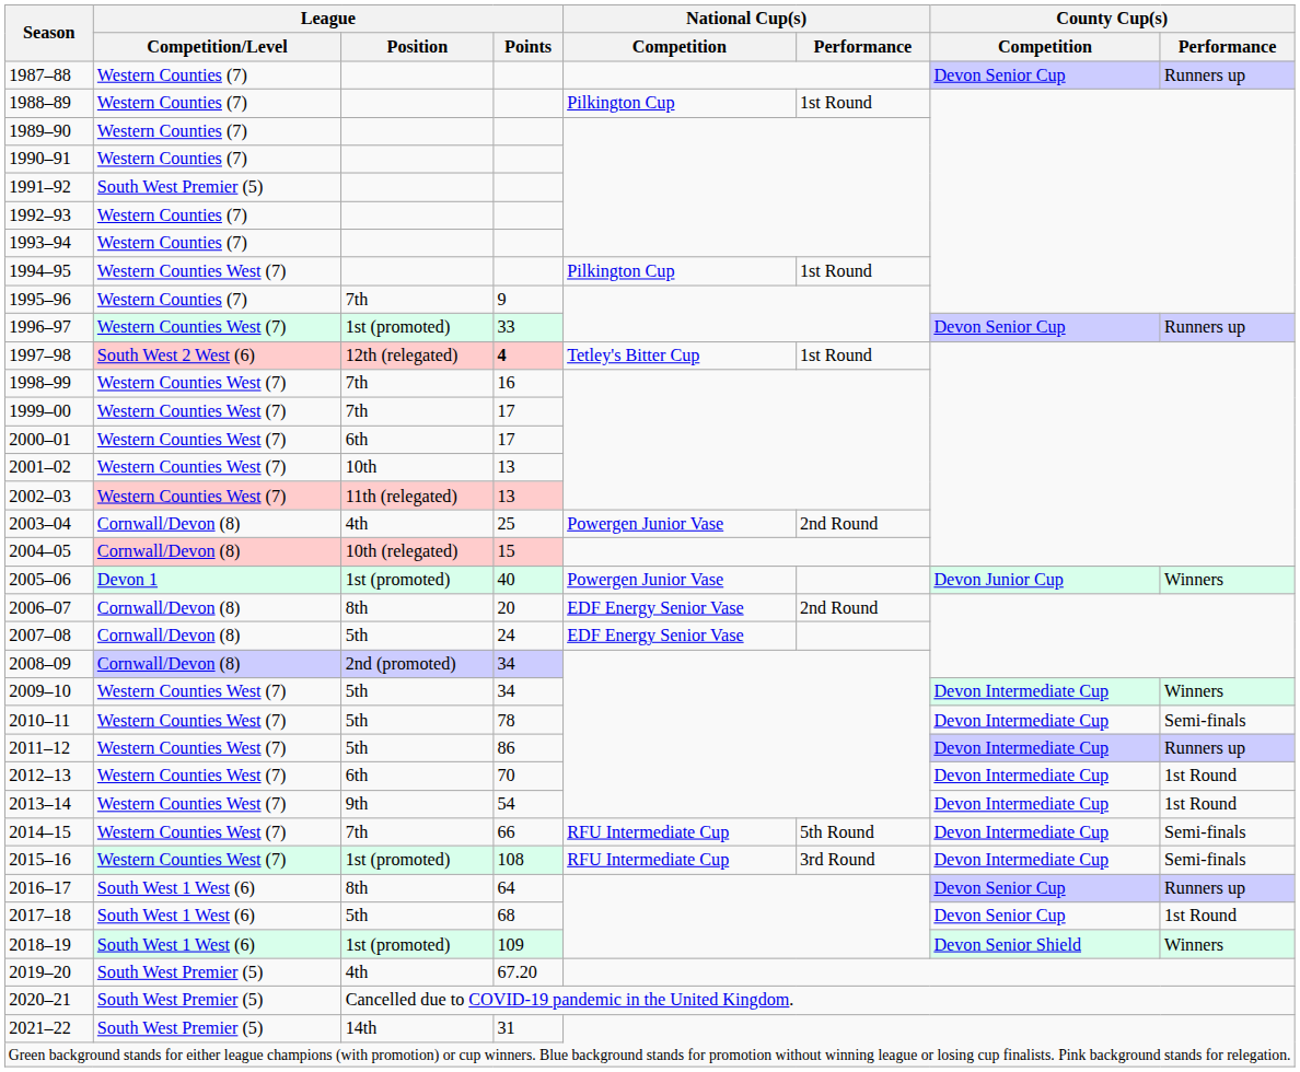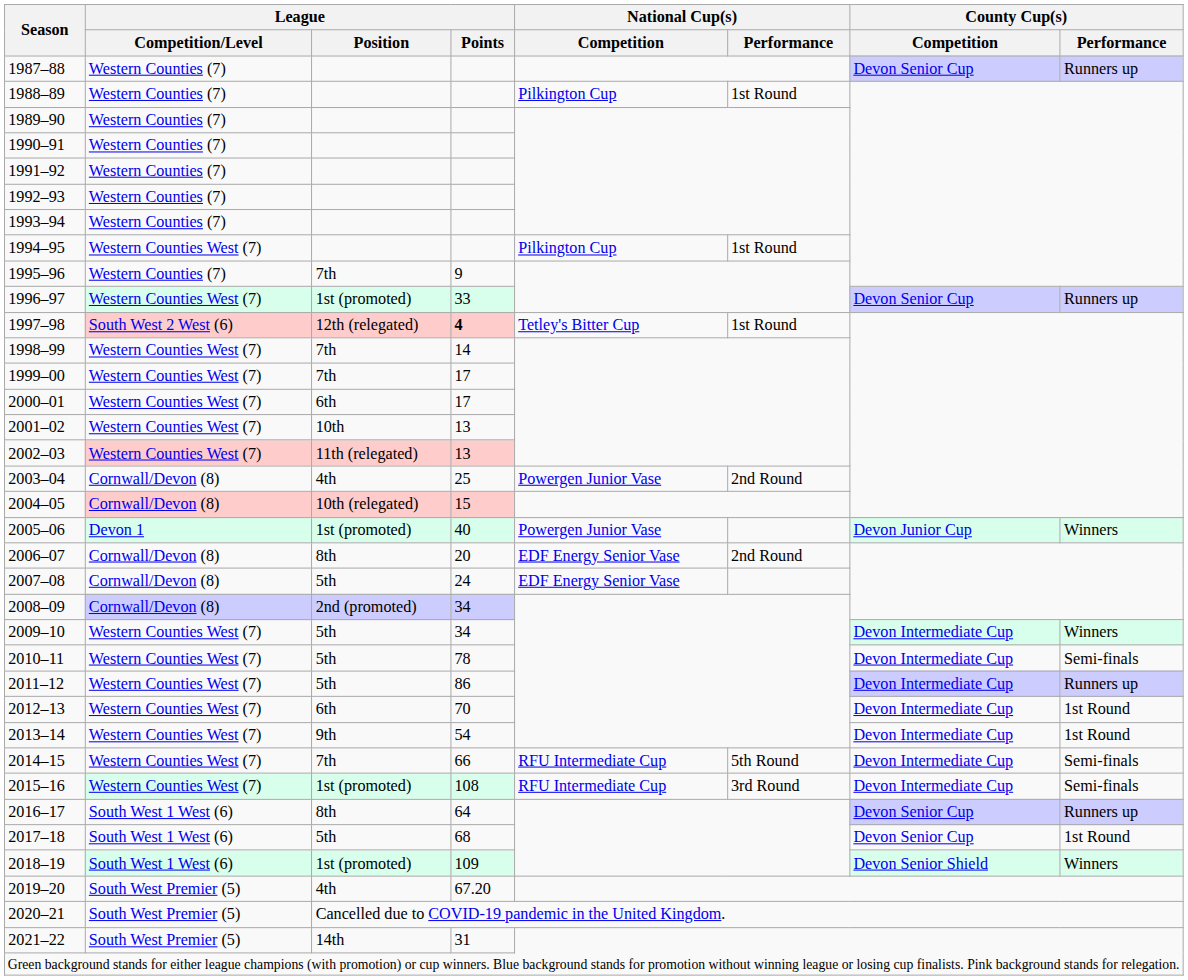1991–92 | League / Competition/Level: South West Premier (5) -> Western Counties (7)
1998–99 | League / Points: 16 -> 14
